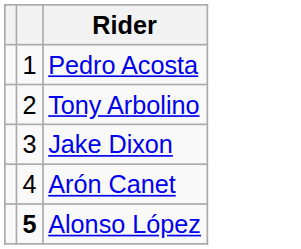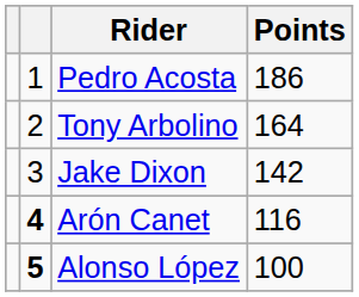+ column: Points | 186 | 164 | 142 | 116 | 100
Arón Canet | column 2: normal -> bold
